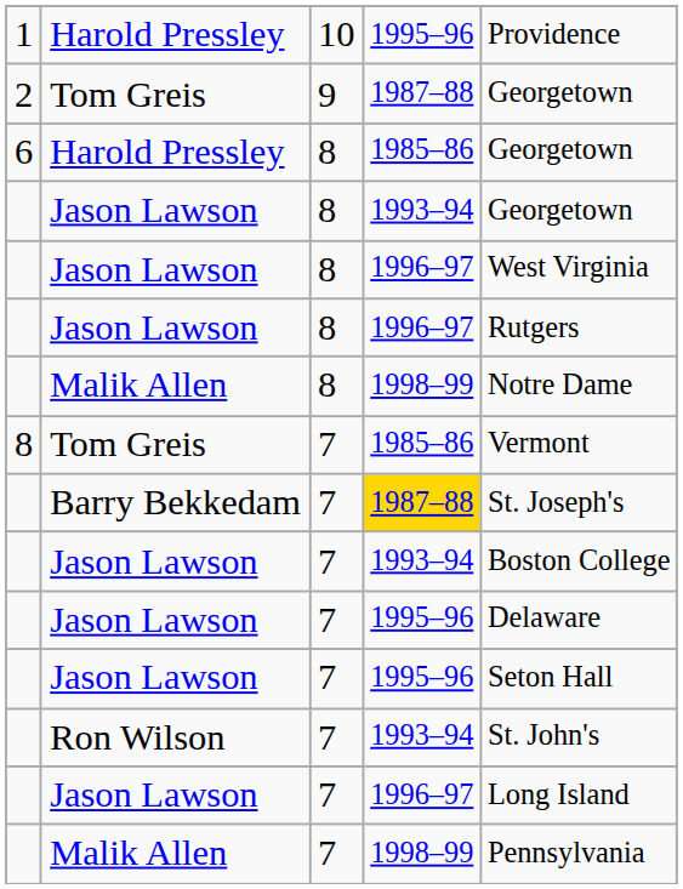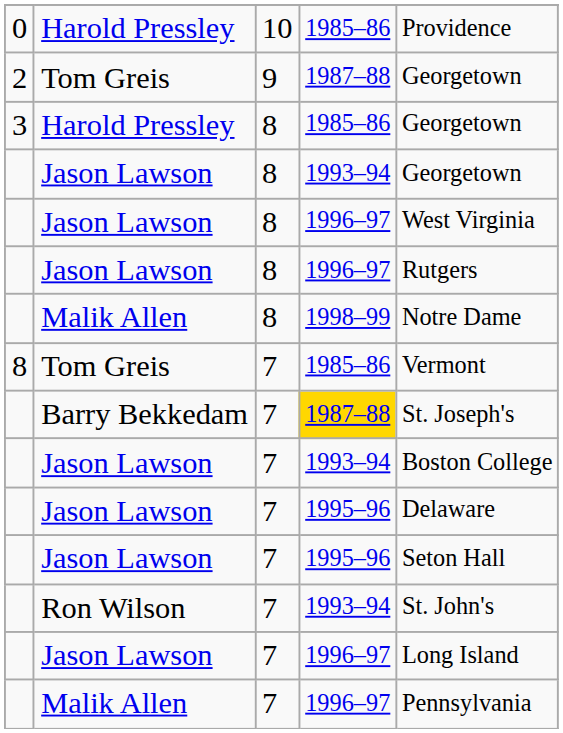Harold Pressley / 10 | column 1: 1 -> 0
Harold Pressley / 10 | column 4: 1995–96 -> 1985–86
Harold Pressley / 8 | column 1: 6 -> 3
Malik Allen / 7 | column 4: 1998–99 -> 1996–97
